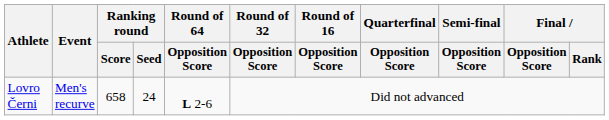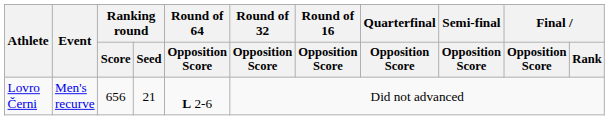Lovro Černi | Ranking round / Score: 658 -> 656
Lovro Černi | Ranking round / Seed: 24 -> 21
